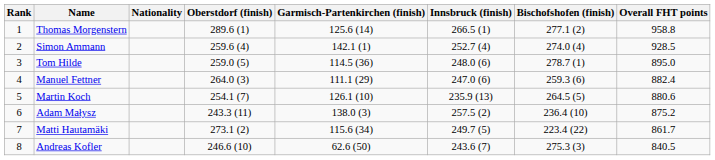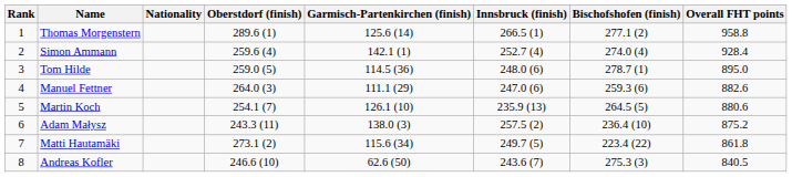Simon Ammann | Overall FHT points: 928.5 -> 928.4
Manuel Fettner | Overall FHT points: 882.4 -> 882.6
Matti Hautamäki | Overall FHT points: 861.7 -> 861.8
